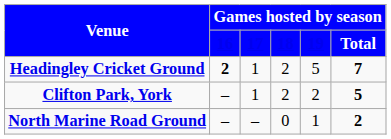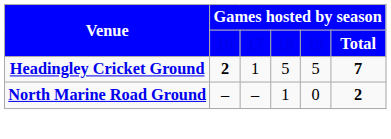Headingley Cricket Ground | column 4: 2 -> 5
- row: Clifton Park, York | – | 1 | 2 | 2 | 5
North Marine Road Ground | column 4: 0 -> 1
North Marine Road Ground | column 5: 1 -> 0
